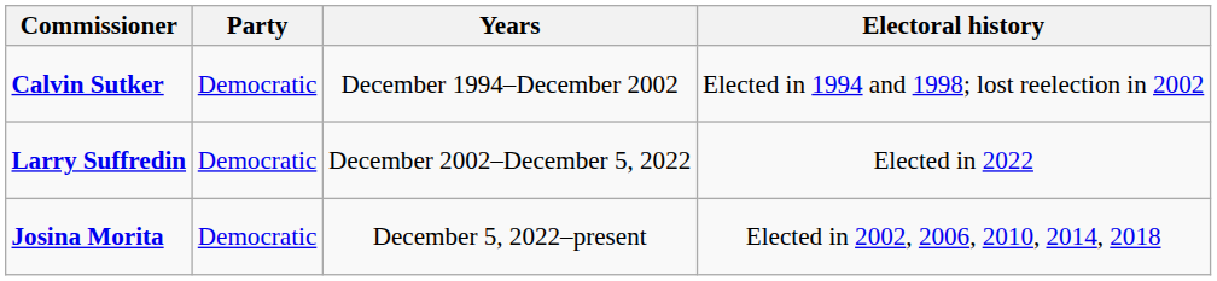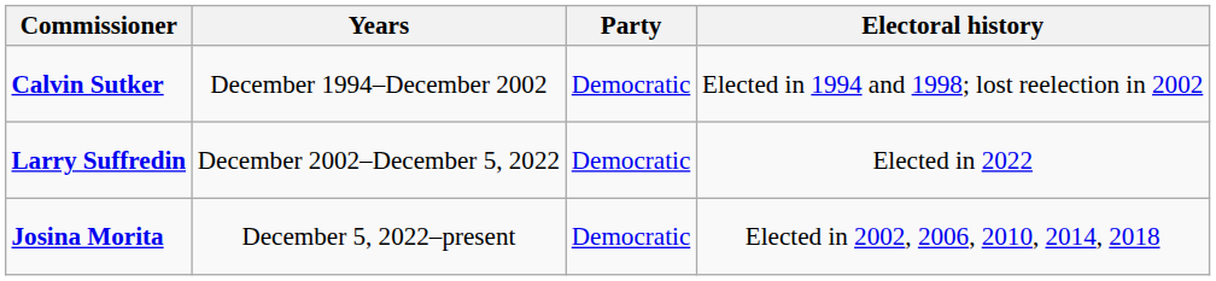columns swapped: Party <-> Years
